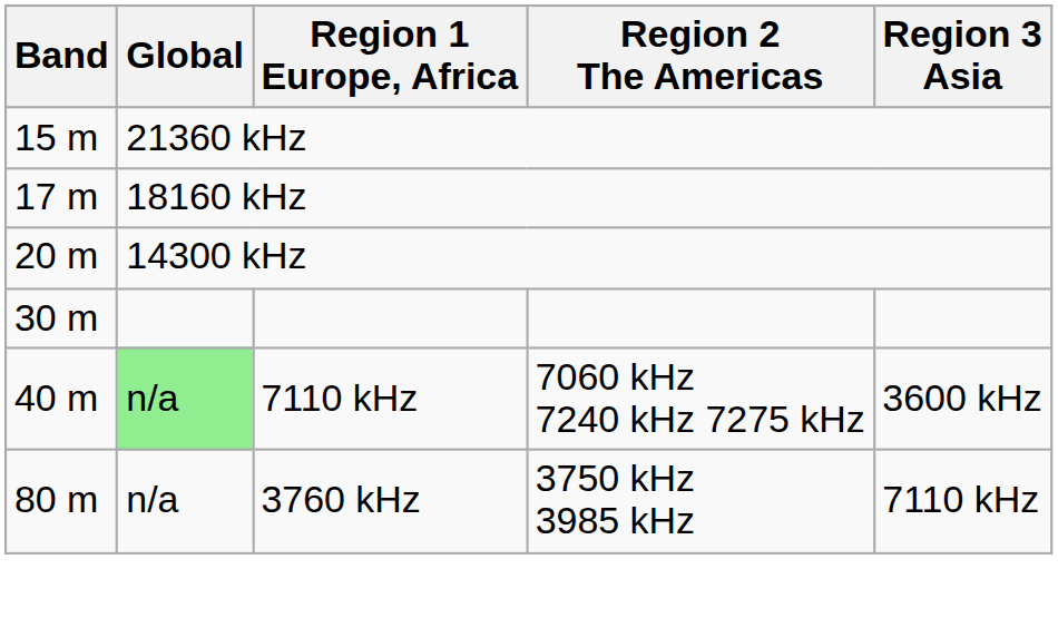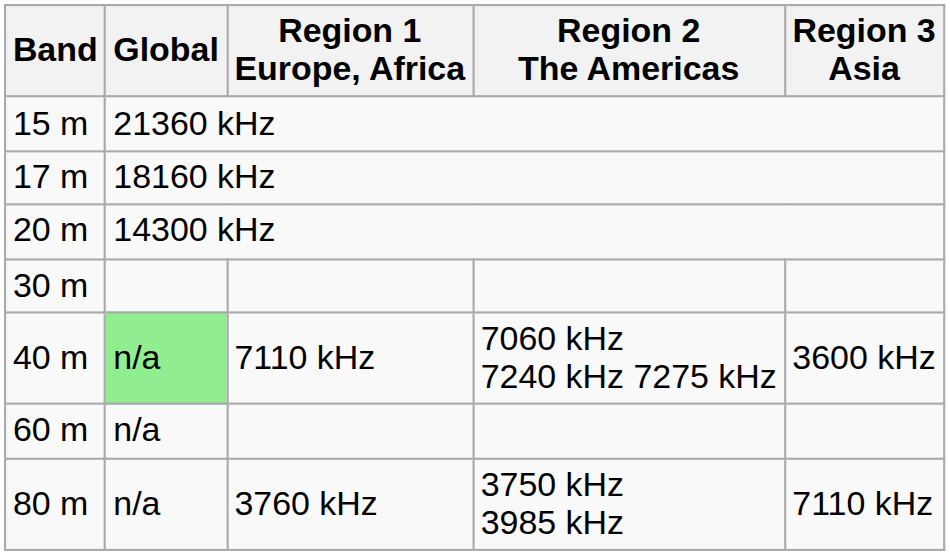+ row: 60 m | n/a
